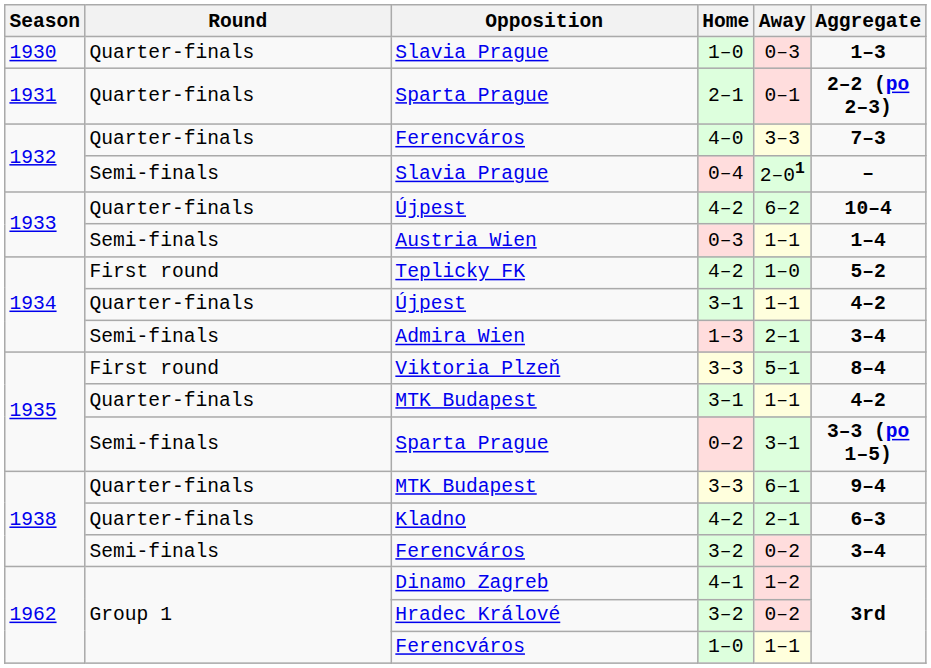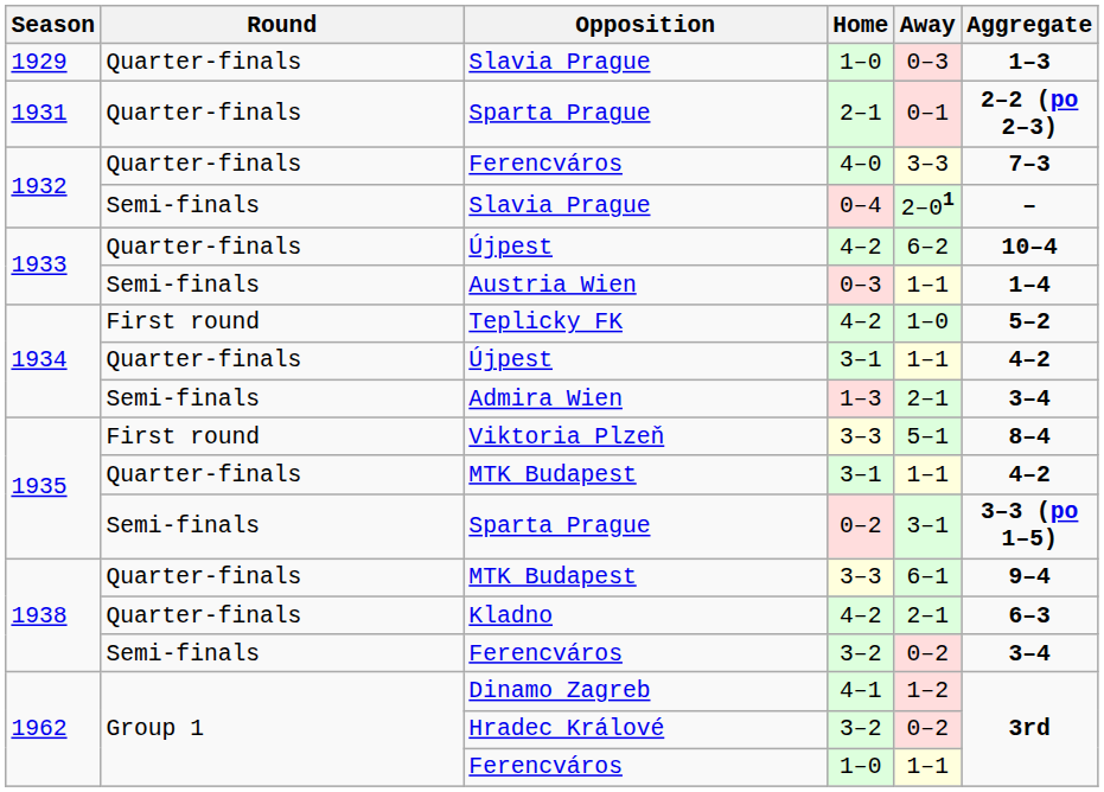Slavia Prague / 1–0 | Season: 1930 -> 1929
